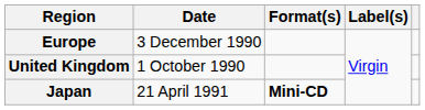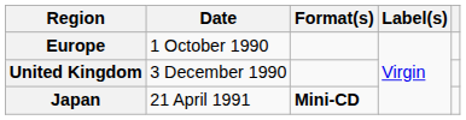Europe | Date: 3 December 1990 -> 1 October 1990
United Kingdom | Date: 1 October 1990 -> 3 December 1990
